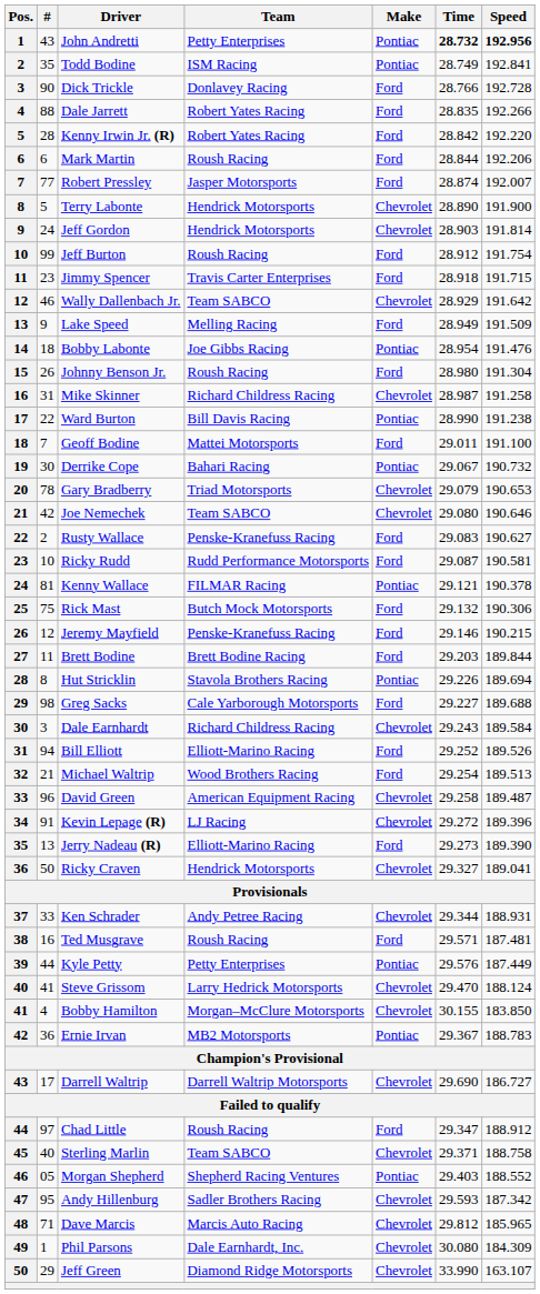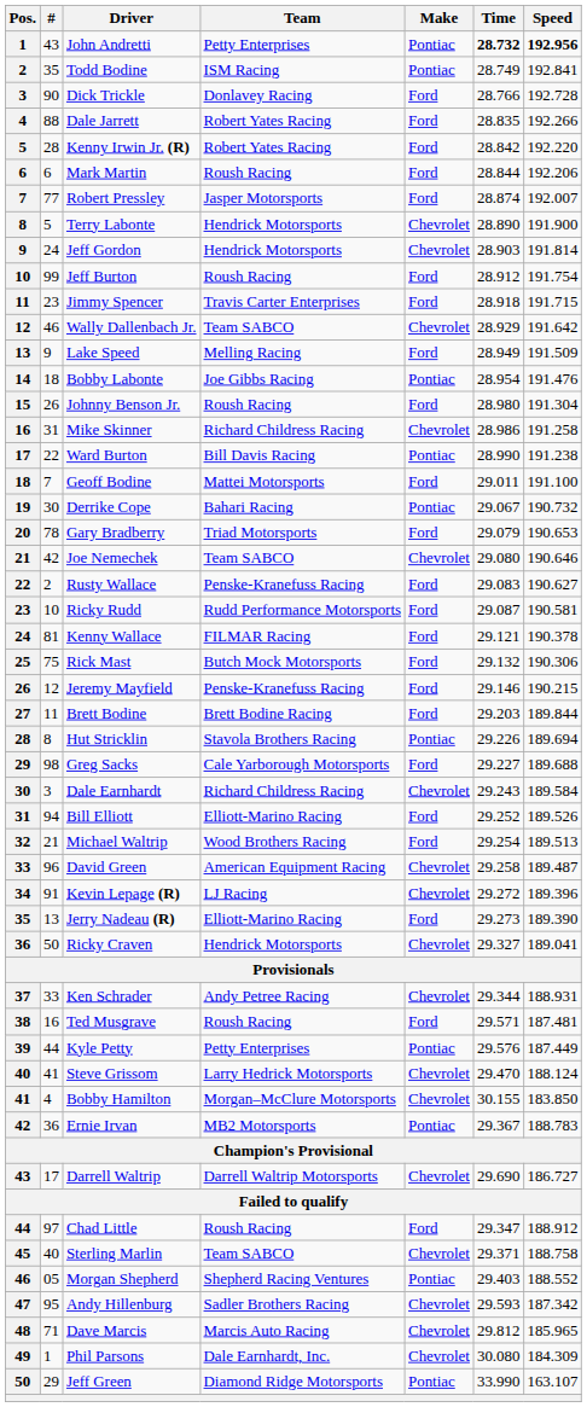Mike Skinner | Time: 28.987 -> 28.986
Gary Bradberry | Make: Chevrolet -> Ford
Kenny Wallace | Make: Pontiac -> Ford
Jeff Green | Make: Chevrolet -> Pontiac
